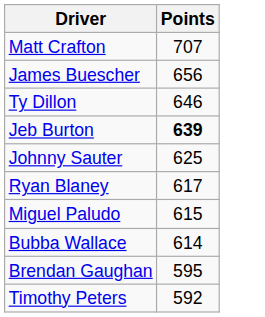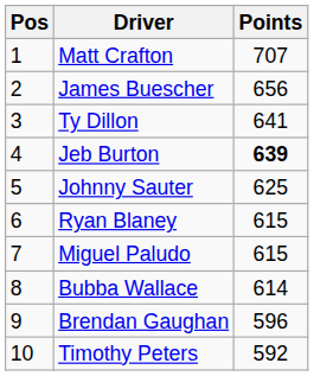+ column: Pos | 1 | 2 | 3 | 4 | 5 | 6 | 7 | 8 | 9 | 10
Ty Dillon | Points: 646 -> 641
Ryan Blaney | Points: 617 -> 615
Brendan Gaughan | Points: 595 -> 596
